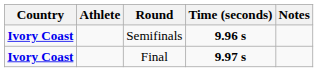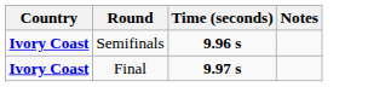- column: Athlete
